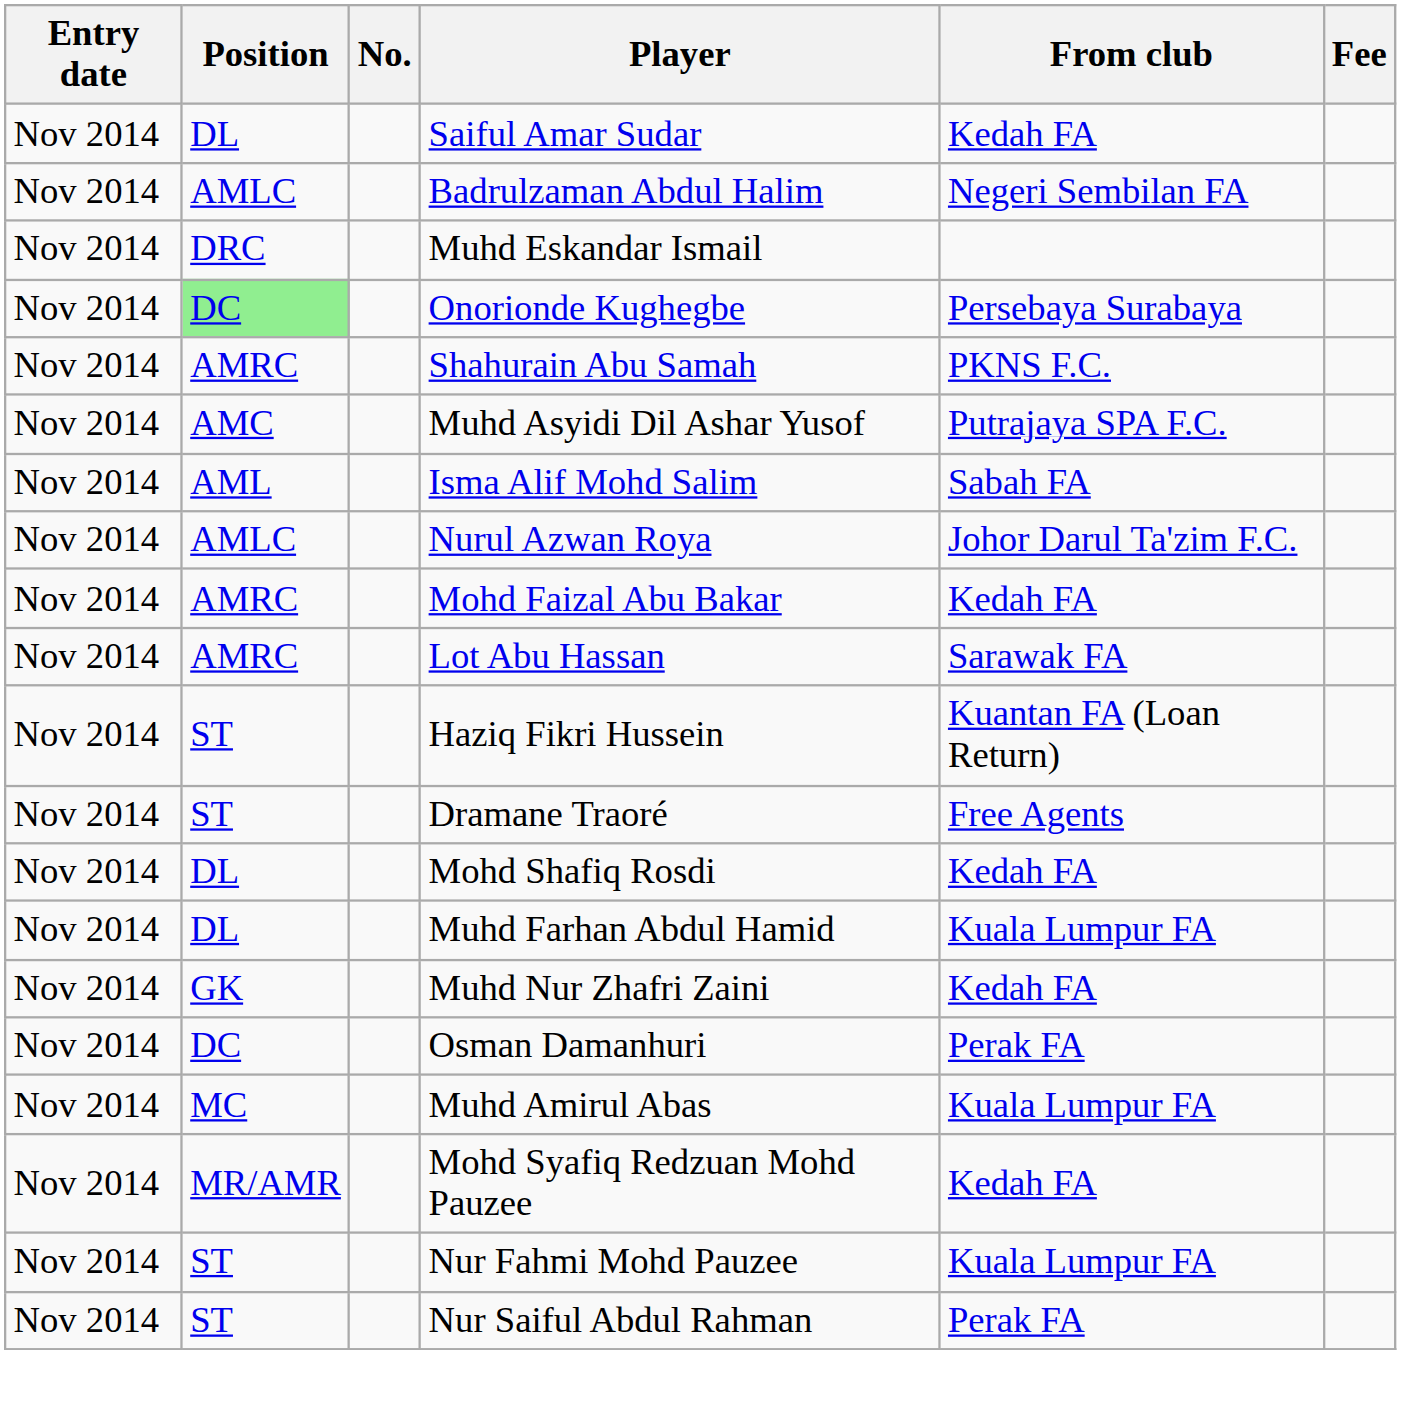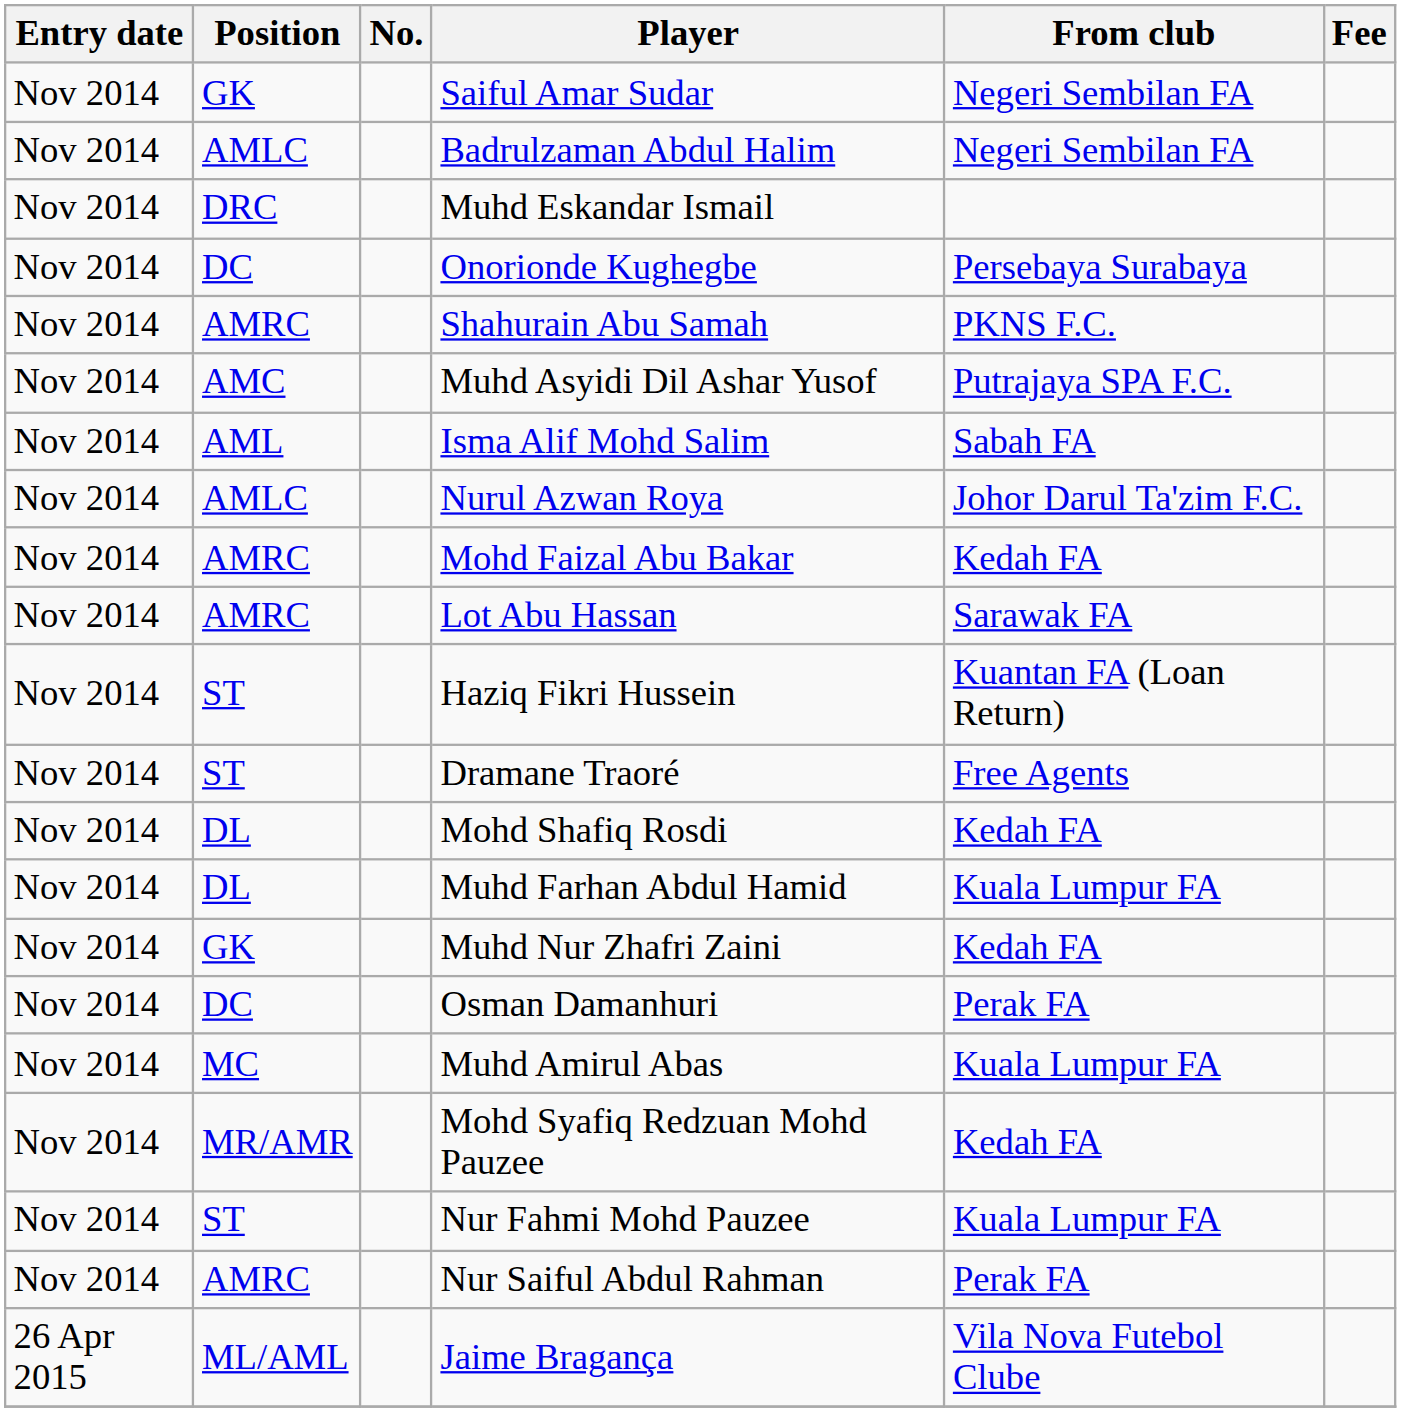Saiful Amar Sudar | Position: DL -> GK
Saiful Amar Sudar | From club: Kedah FA -> Negeri Sembilan FA
Onorionde Kughegbe | Position: lightgreen background -> no background
Nur Saiful Abdul Rahman | Position: ST -> AMRC
+ row: 26 Apr 2015 | ML/AML | Jaime Bragança | Vila Nova Futebol Clube
